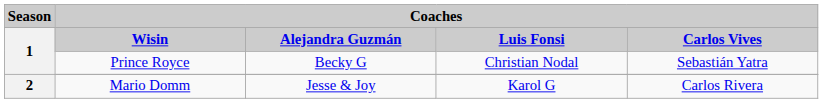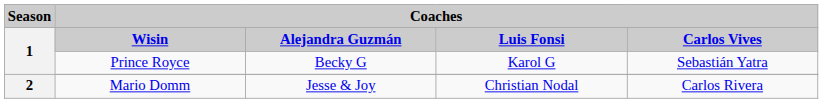Prince Royce | Coaches / Luis Fonsi: Christian Nodal -> Karol G
Mario Domm | Coaches / Luis Fonsi: Karol G -> Christian Nodal
